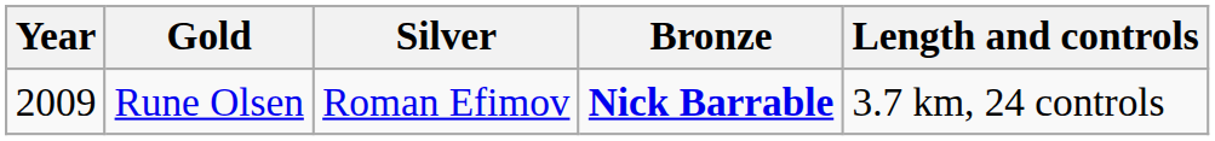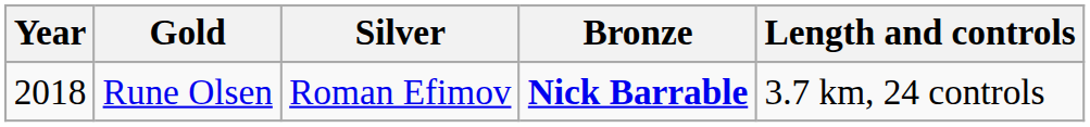Rune Olsen | Year: 2009 -> 2018
